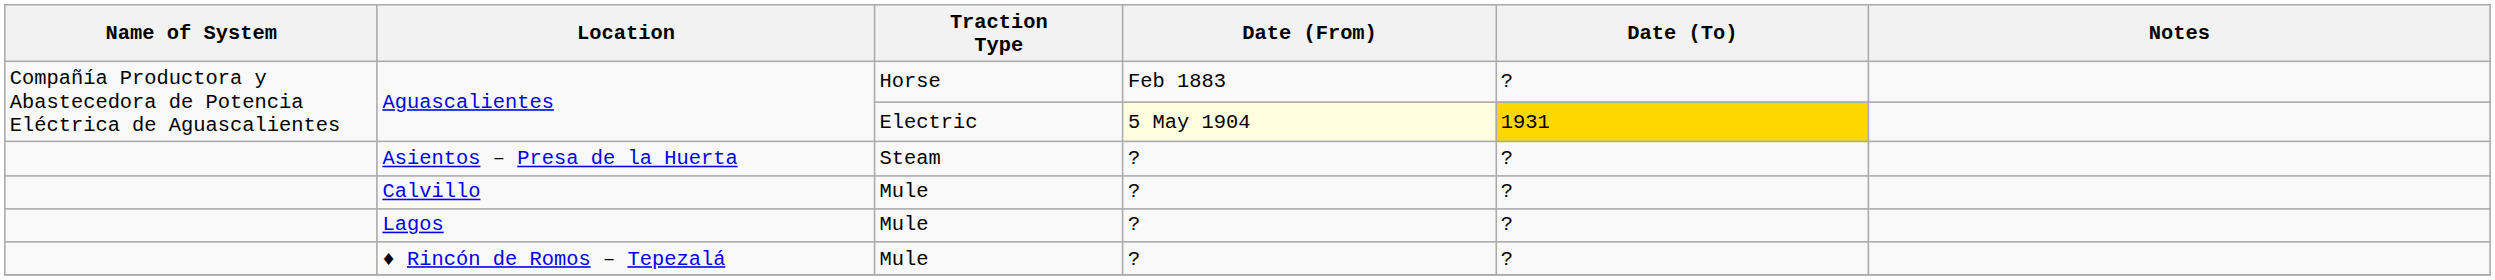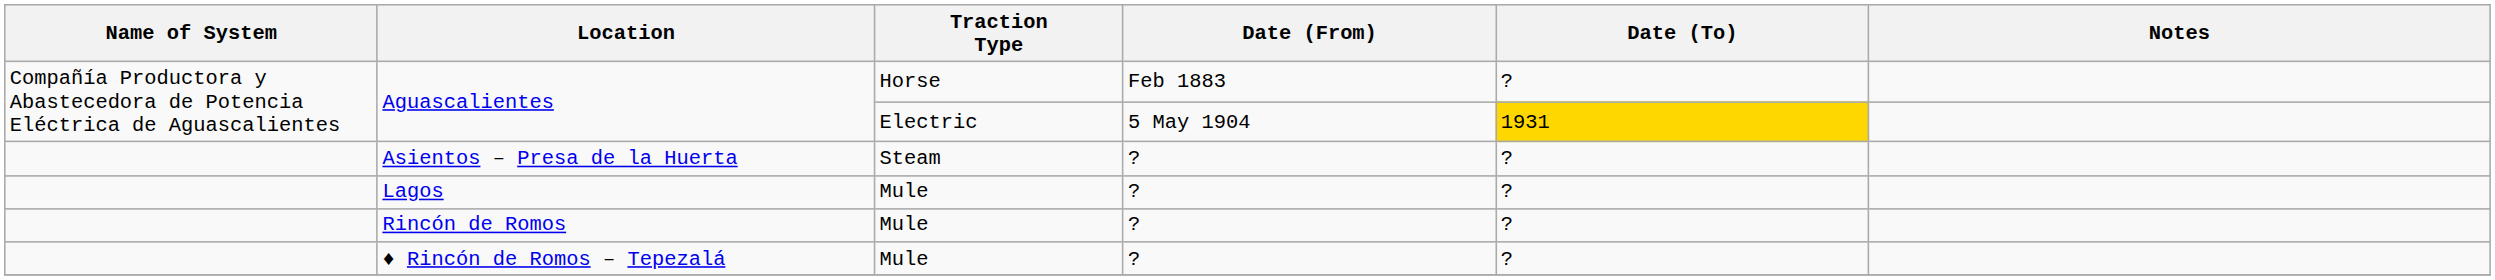Aguascalientes / Electric | Date (From): lightyellow background -> no background
- row: Calvillo | Mule | ? | ?
+ row: Rincón de Romos | Mule | ? | ?
